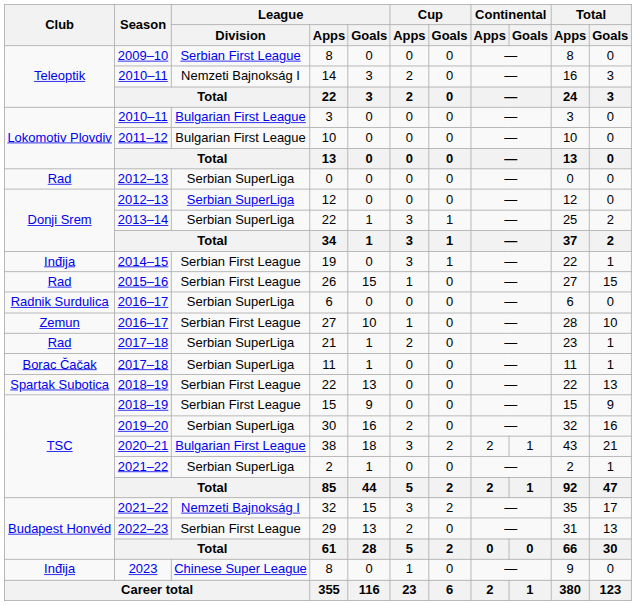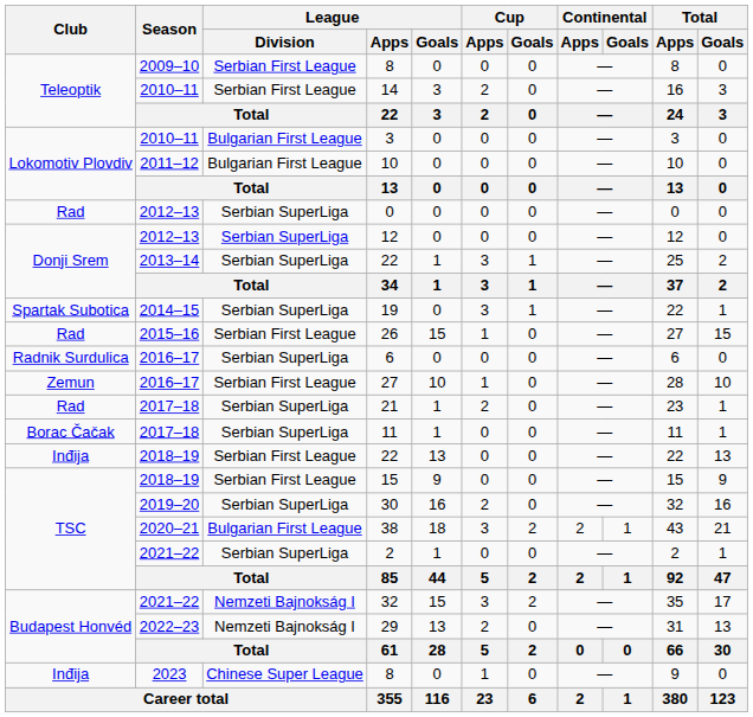14 | League / Division: Nemzeti Bajnokság I -> Serbian First League
19 | Club: Inđija -> Spartak Subotica
19 | League / Division: Serbian First League -> Serbian SuperLiga
2018–19 / 22 | Club: Spartak Subotica -> Inđija
29 | League / Division: Serbian First League -> Nemzeti Bajnokság I
